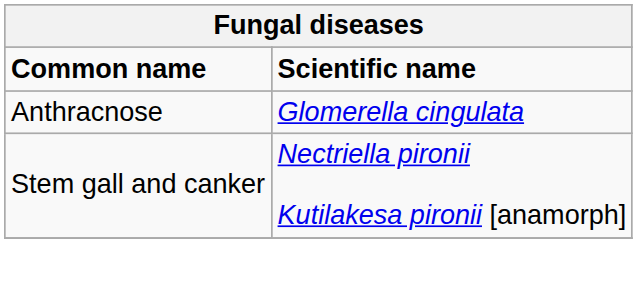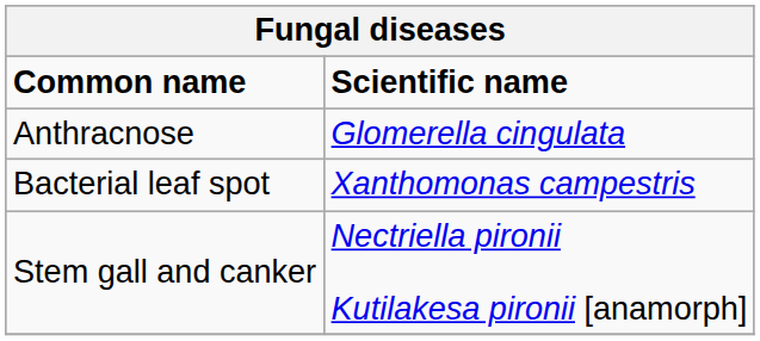+ row: Bacterial leaf spot | Xanthomonas campestris
